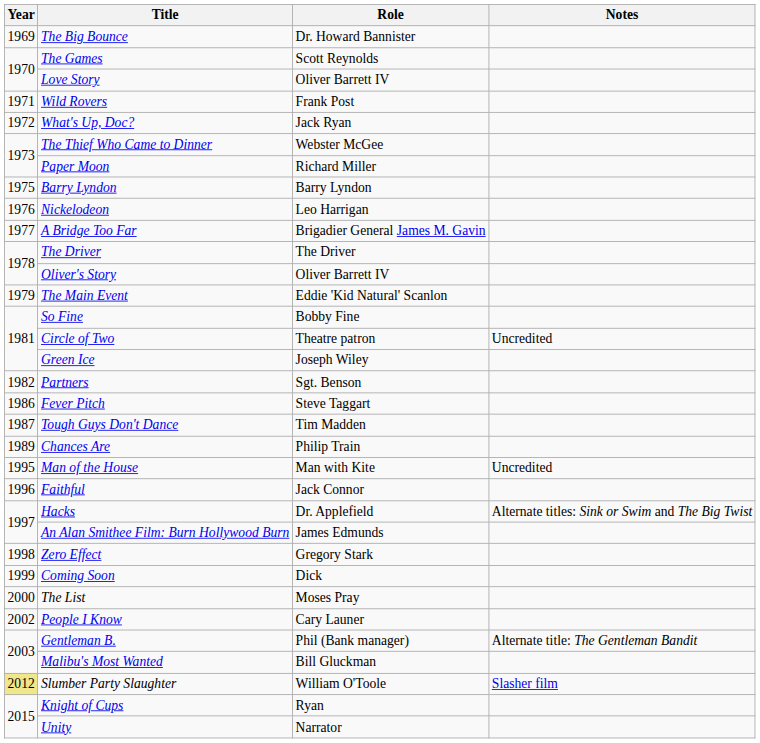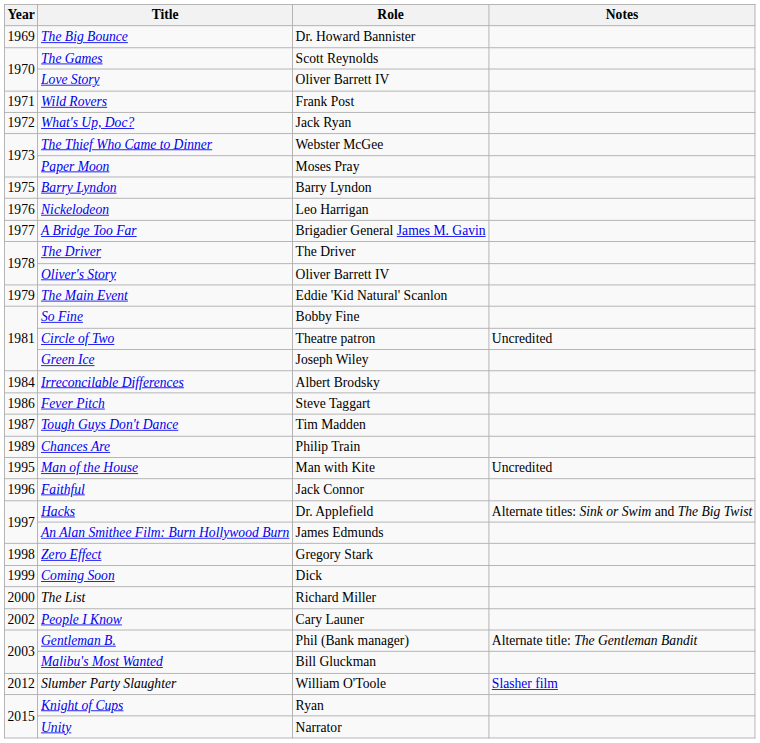Paper Moon | Role: Richard Miller -> Moses Pray
- row: 1982 | Partners | Sgt. Benson
+ row: 1984 | Irreconcilable Differences | Albert Brodsky
The List | Role: Moses Pray -> Richard Miller
Slumber Party Slaughter | Year: khaki background -> no background
